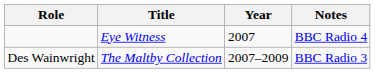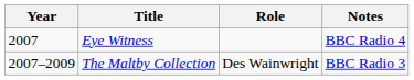columns swapped: Year <-> Role
